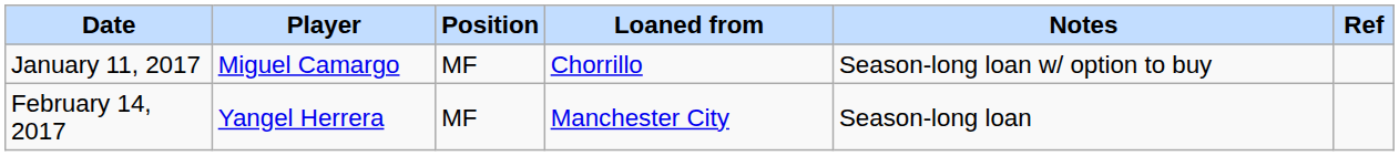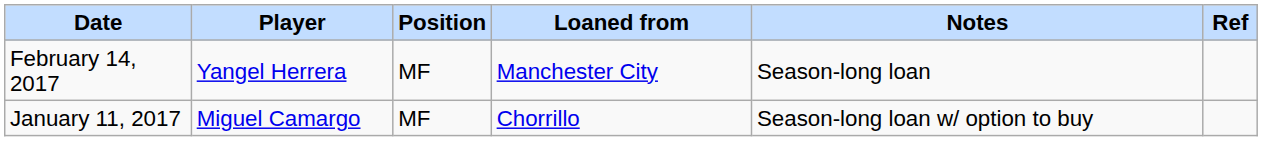rows swapped: January 11, 2017 <-> February 14, 2017
